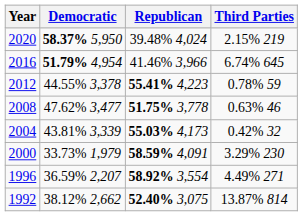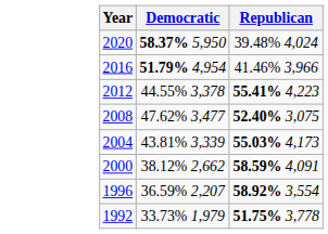- column: Third Parties | 2.15% 219 | 6.74% 645 | 0.78% 59 | 0.63% 46 | 0.42% 32 | 3.29% 230 | 4.49% 271 | 13.87% 814
2008 | Republican: 51.75% 3,778 -> 52.40% 3,075
2000 | Democratic: 33.73% 1,979 -> 38.12% 2,662
1992 | Democratic: 38.12% 2,662 -> 33.73% 1,979
1992 | Republican: 52.40% 3,075 -> 51.75% 3,778
